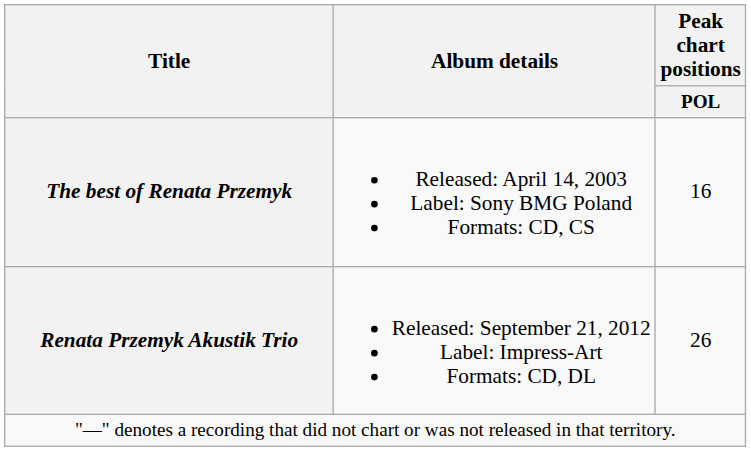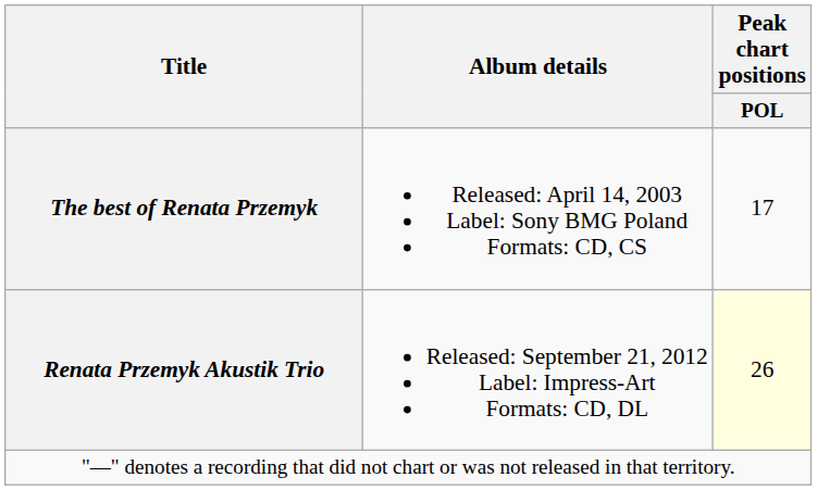The best of Renata Przemyk | Peak chart positions / POL: 16 -> 17
Renata Przemyk Akustik Trio | Peak chart positions / POL: no background -> lightyellow background
